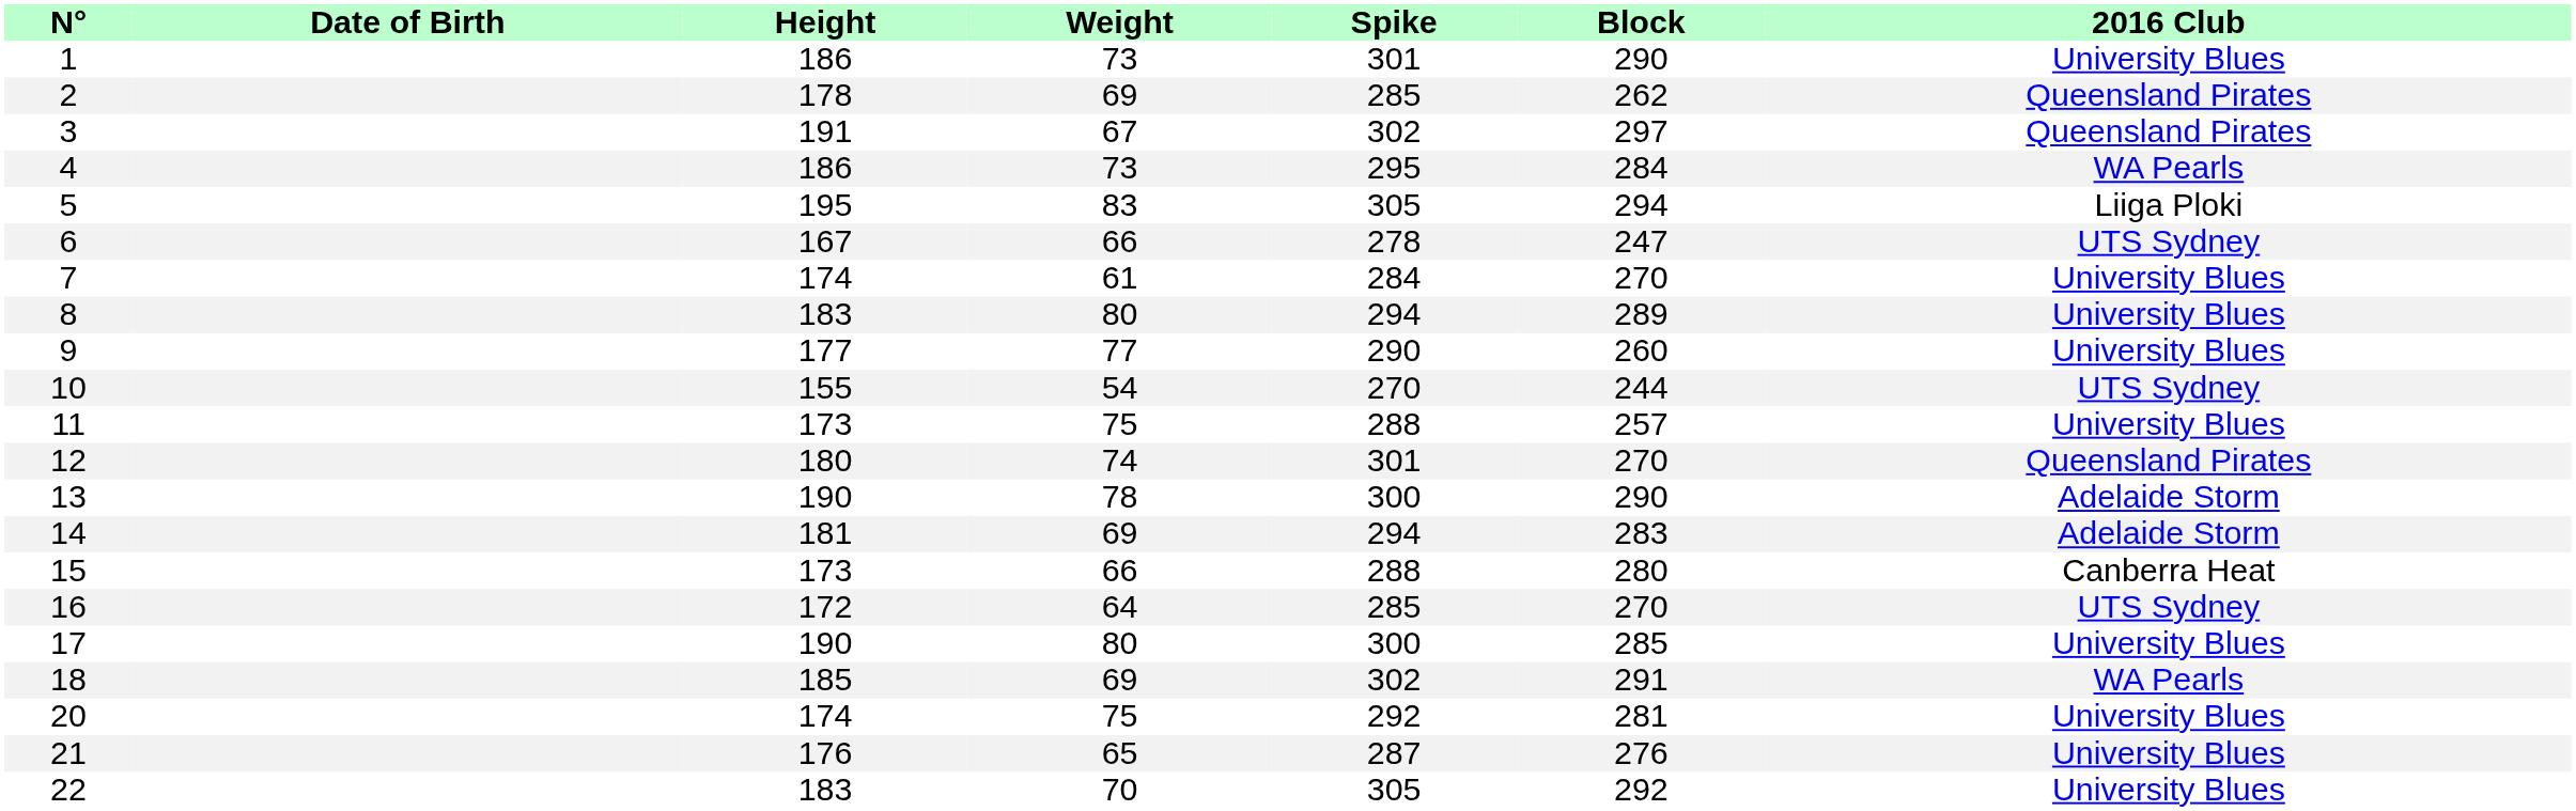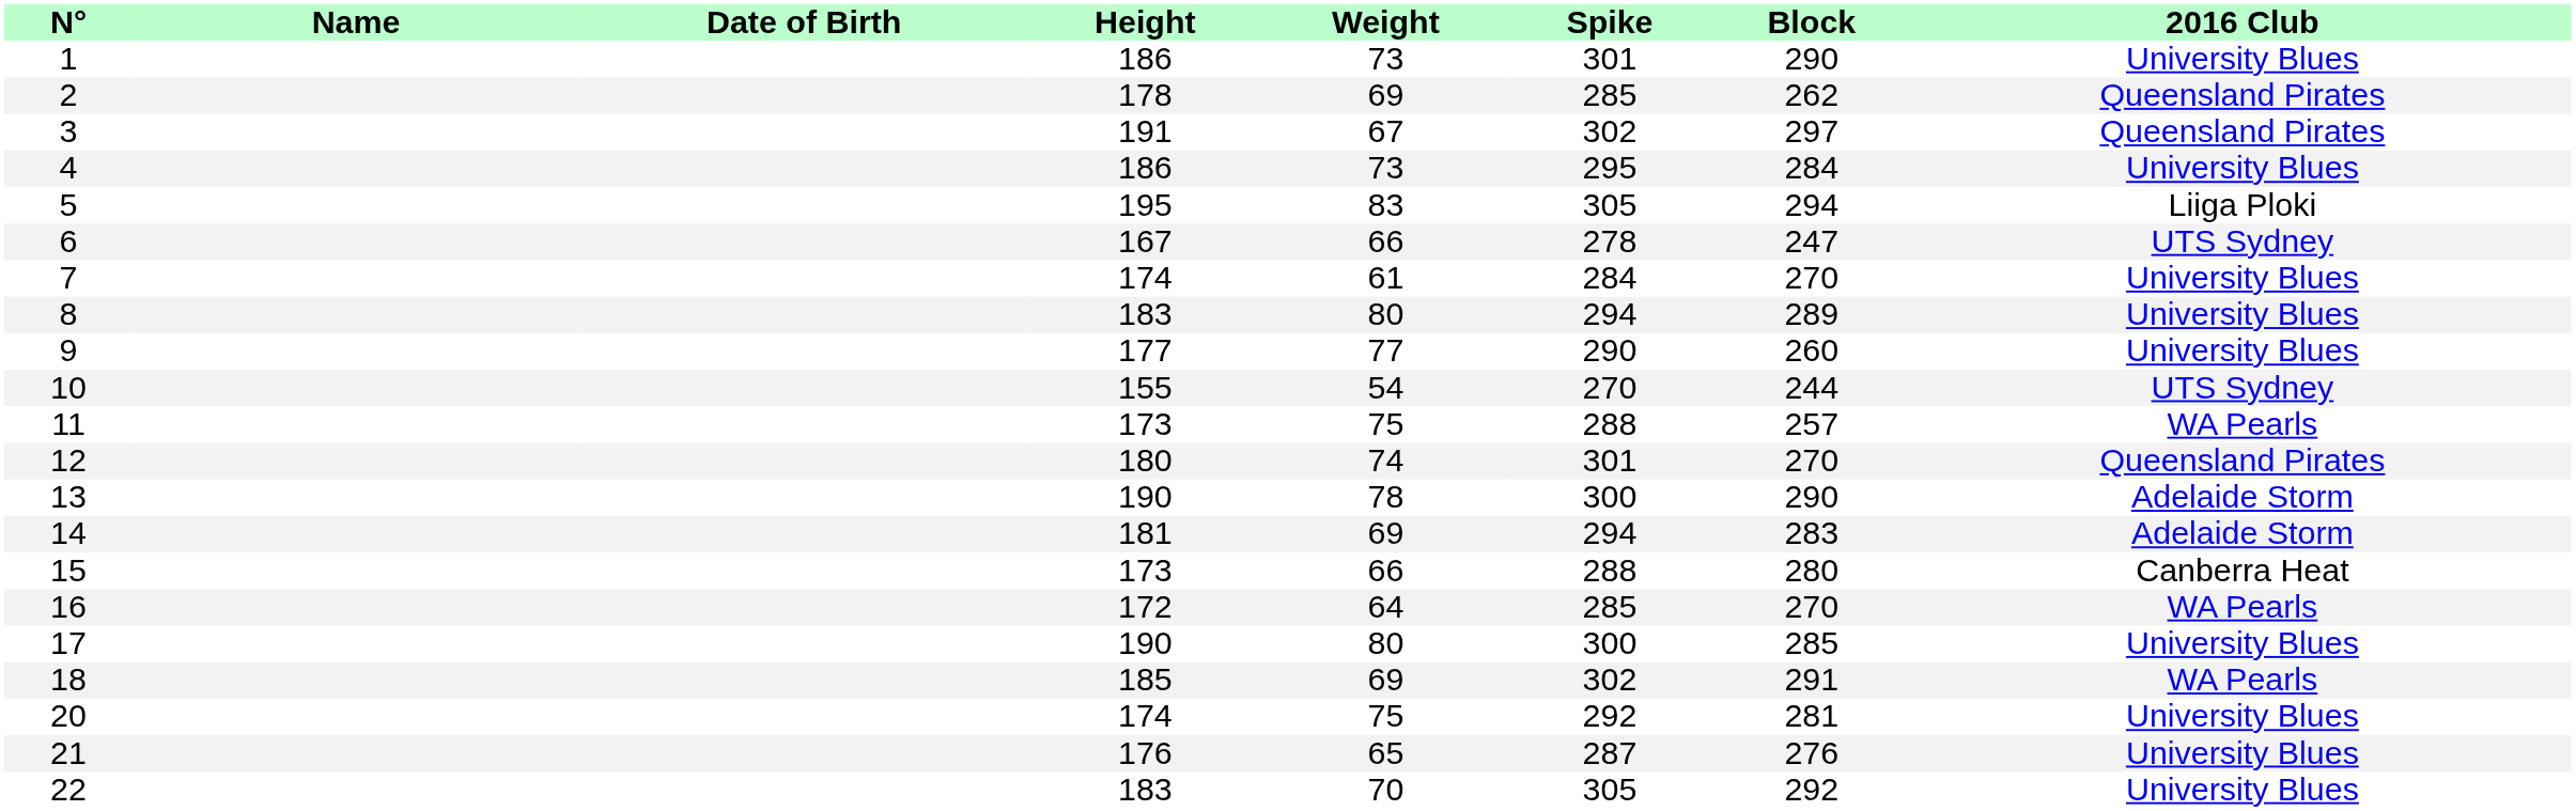+ column: Name
4 | 2016 Club: WA Pearls -> University Blues
11 | 2016 Club: University Blues -> WA Pearls
16 | 2016 Club: UTS Sydney -> WA Pearls
